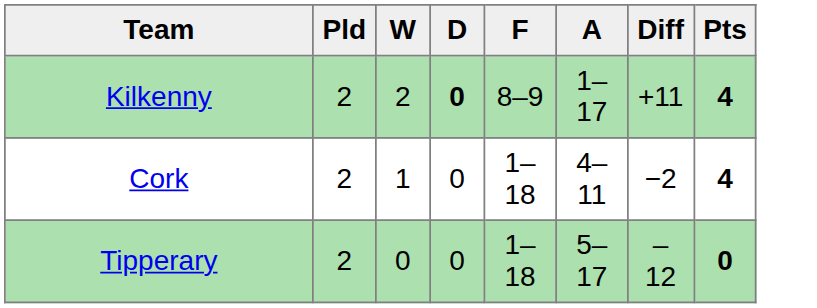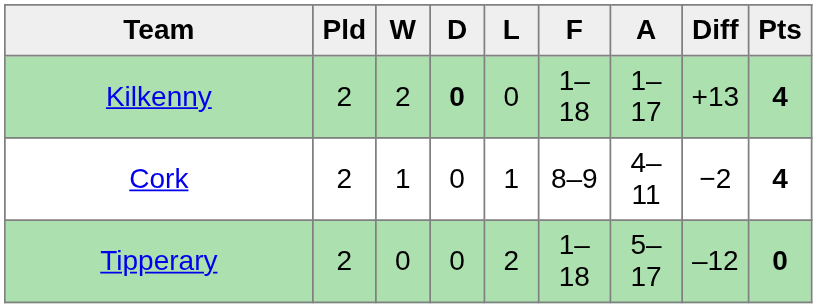+ column: L | 0 | 1 | 2
Kilkenny | F: 8–9 -> 1–18
Kilkenny | Diff: +11 -> +13
Cork | F: 1–18 -> 8–9
